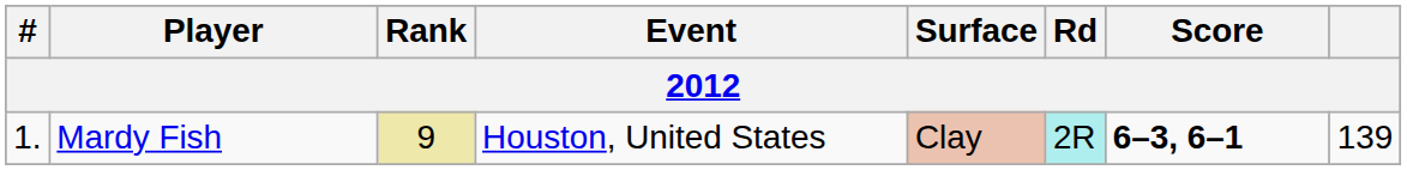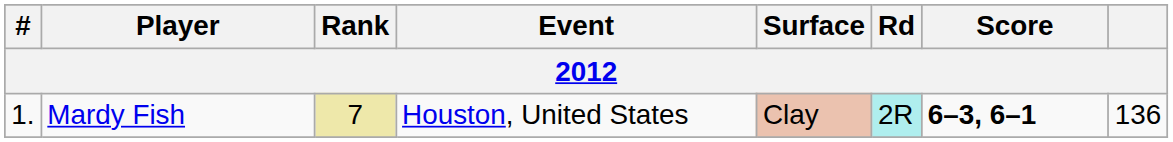Mardy Fish | Rank: 9 -> 7
Mardy Fish | column 8: 139 -> 136
